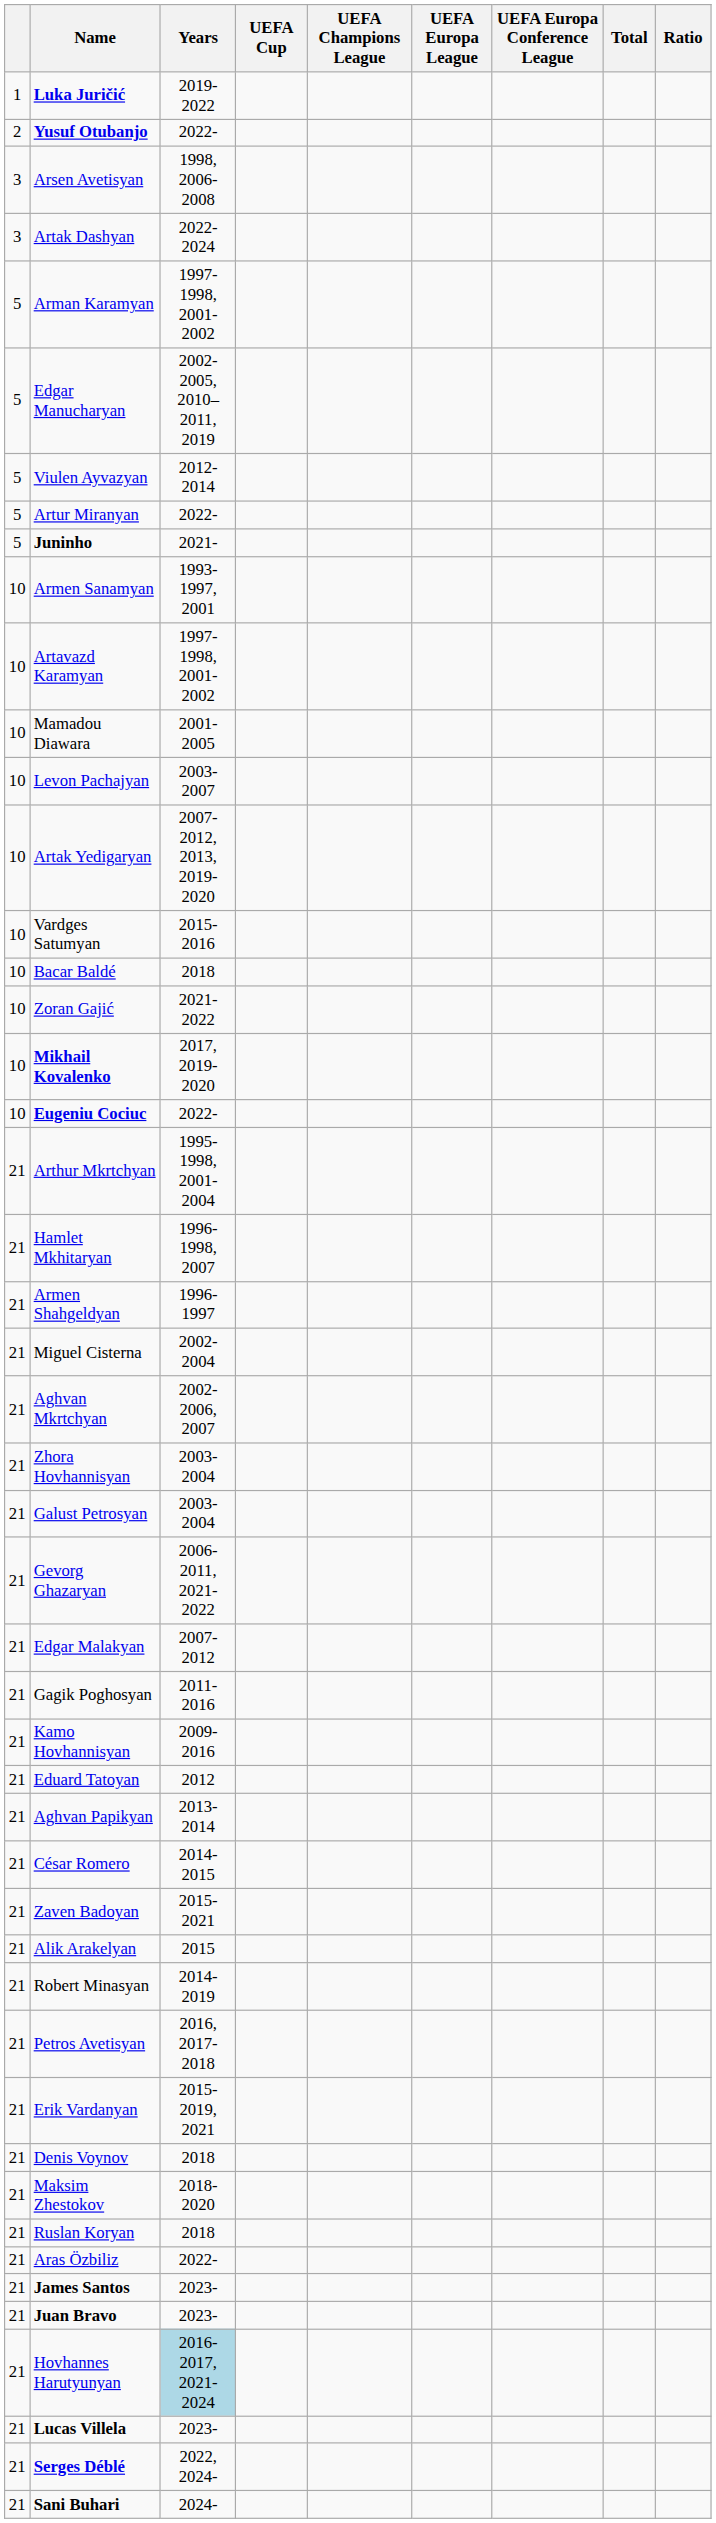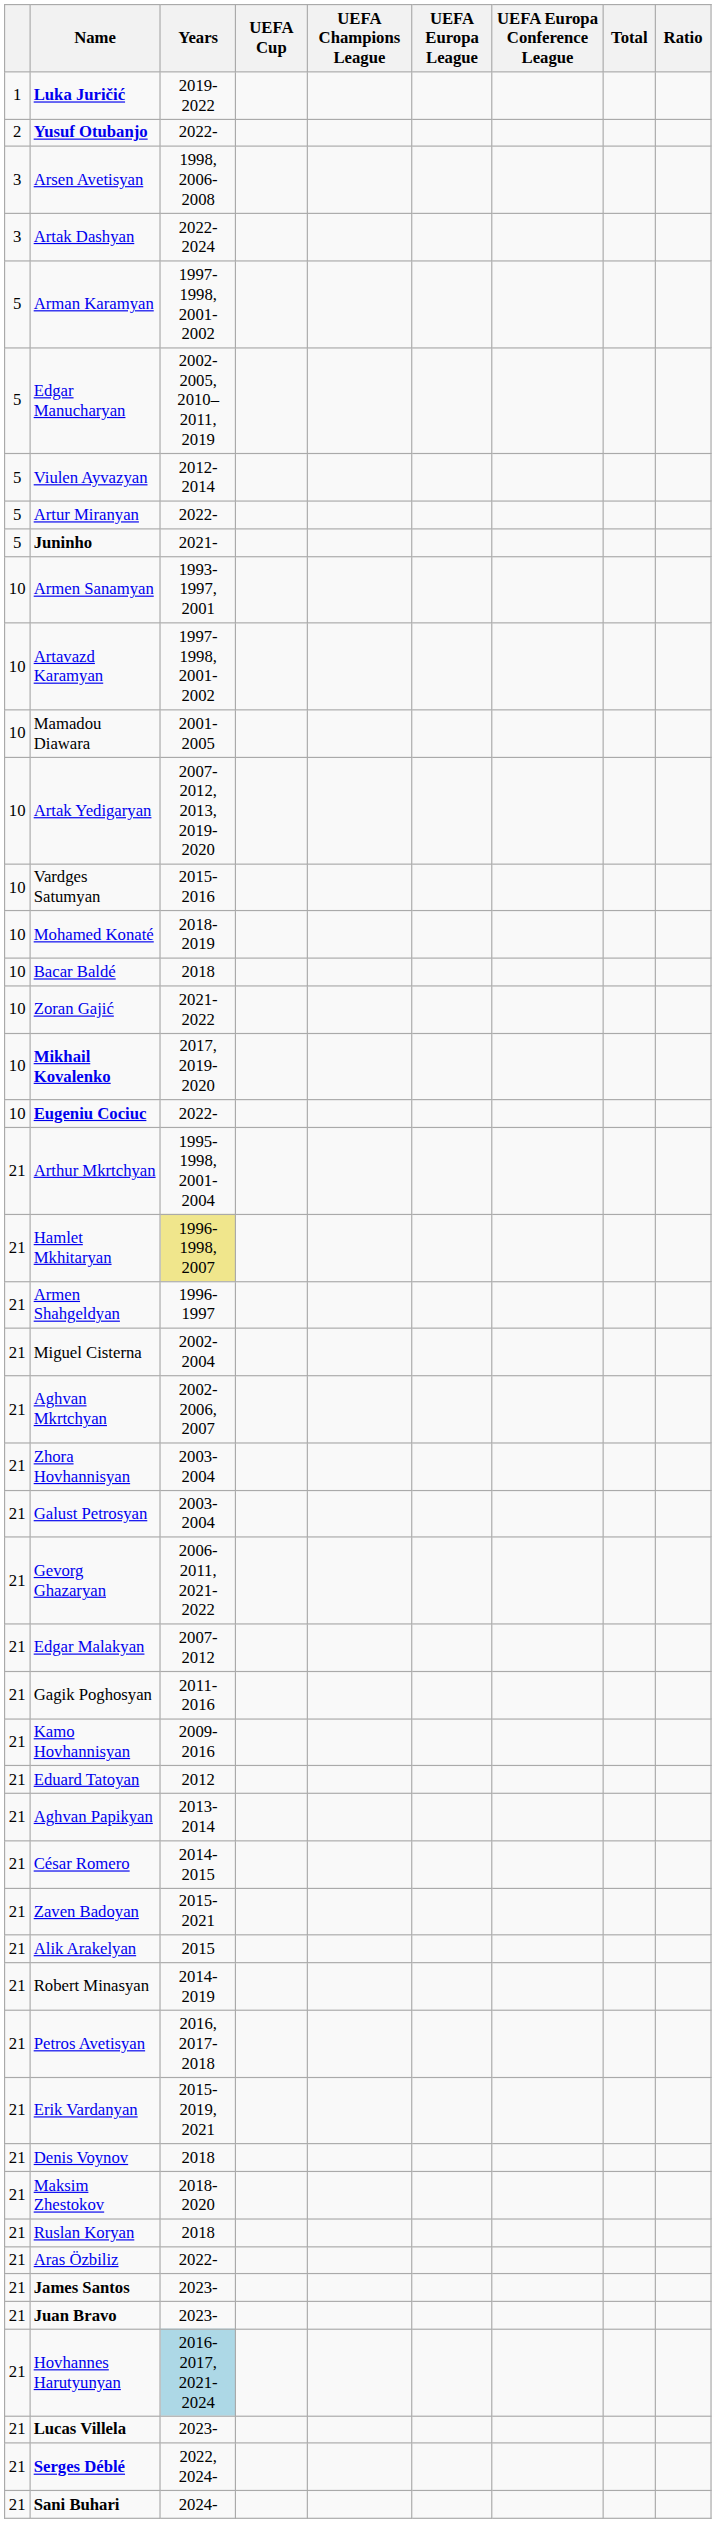- row: 10 | Levon Pachajyan | 2003-2007
+ row: 10 | Mohamed Konaté | 2018-2019
Hamlet Mkhitaryan | Years: no background -> khaki background
